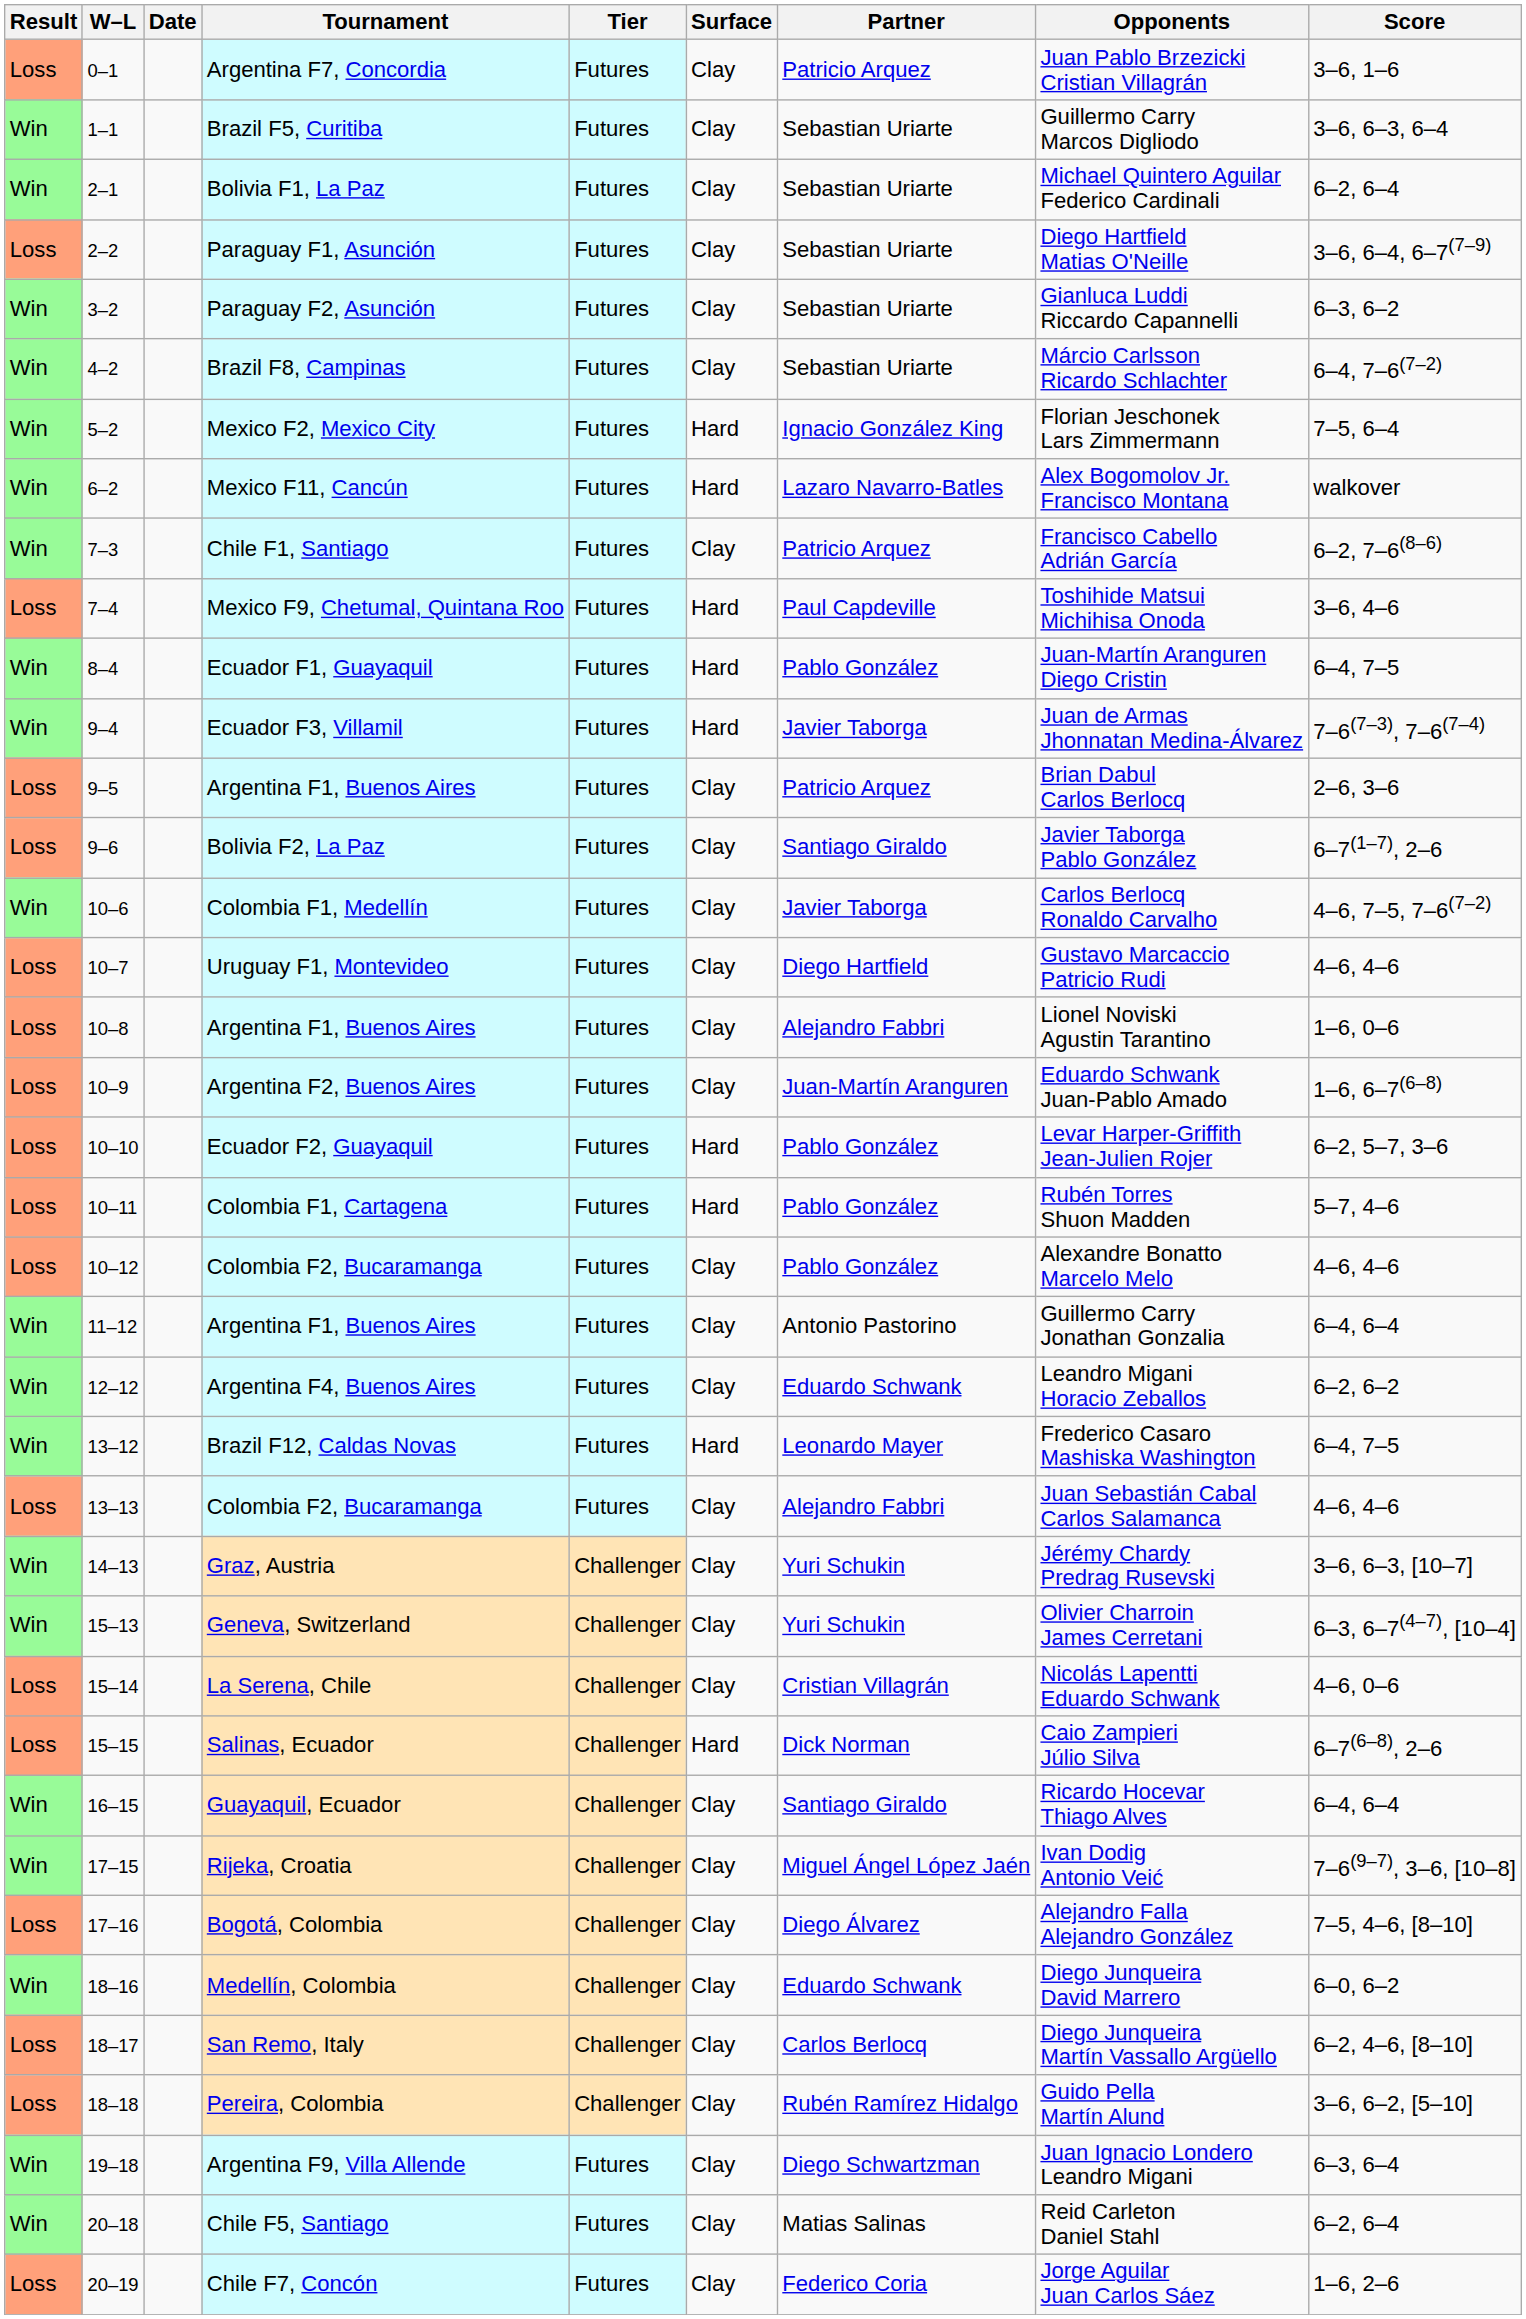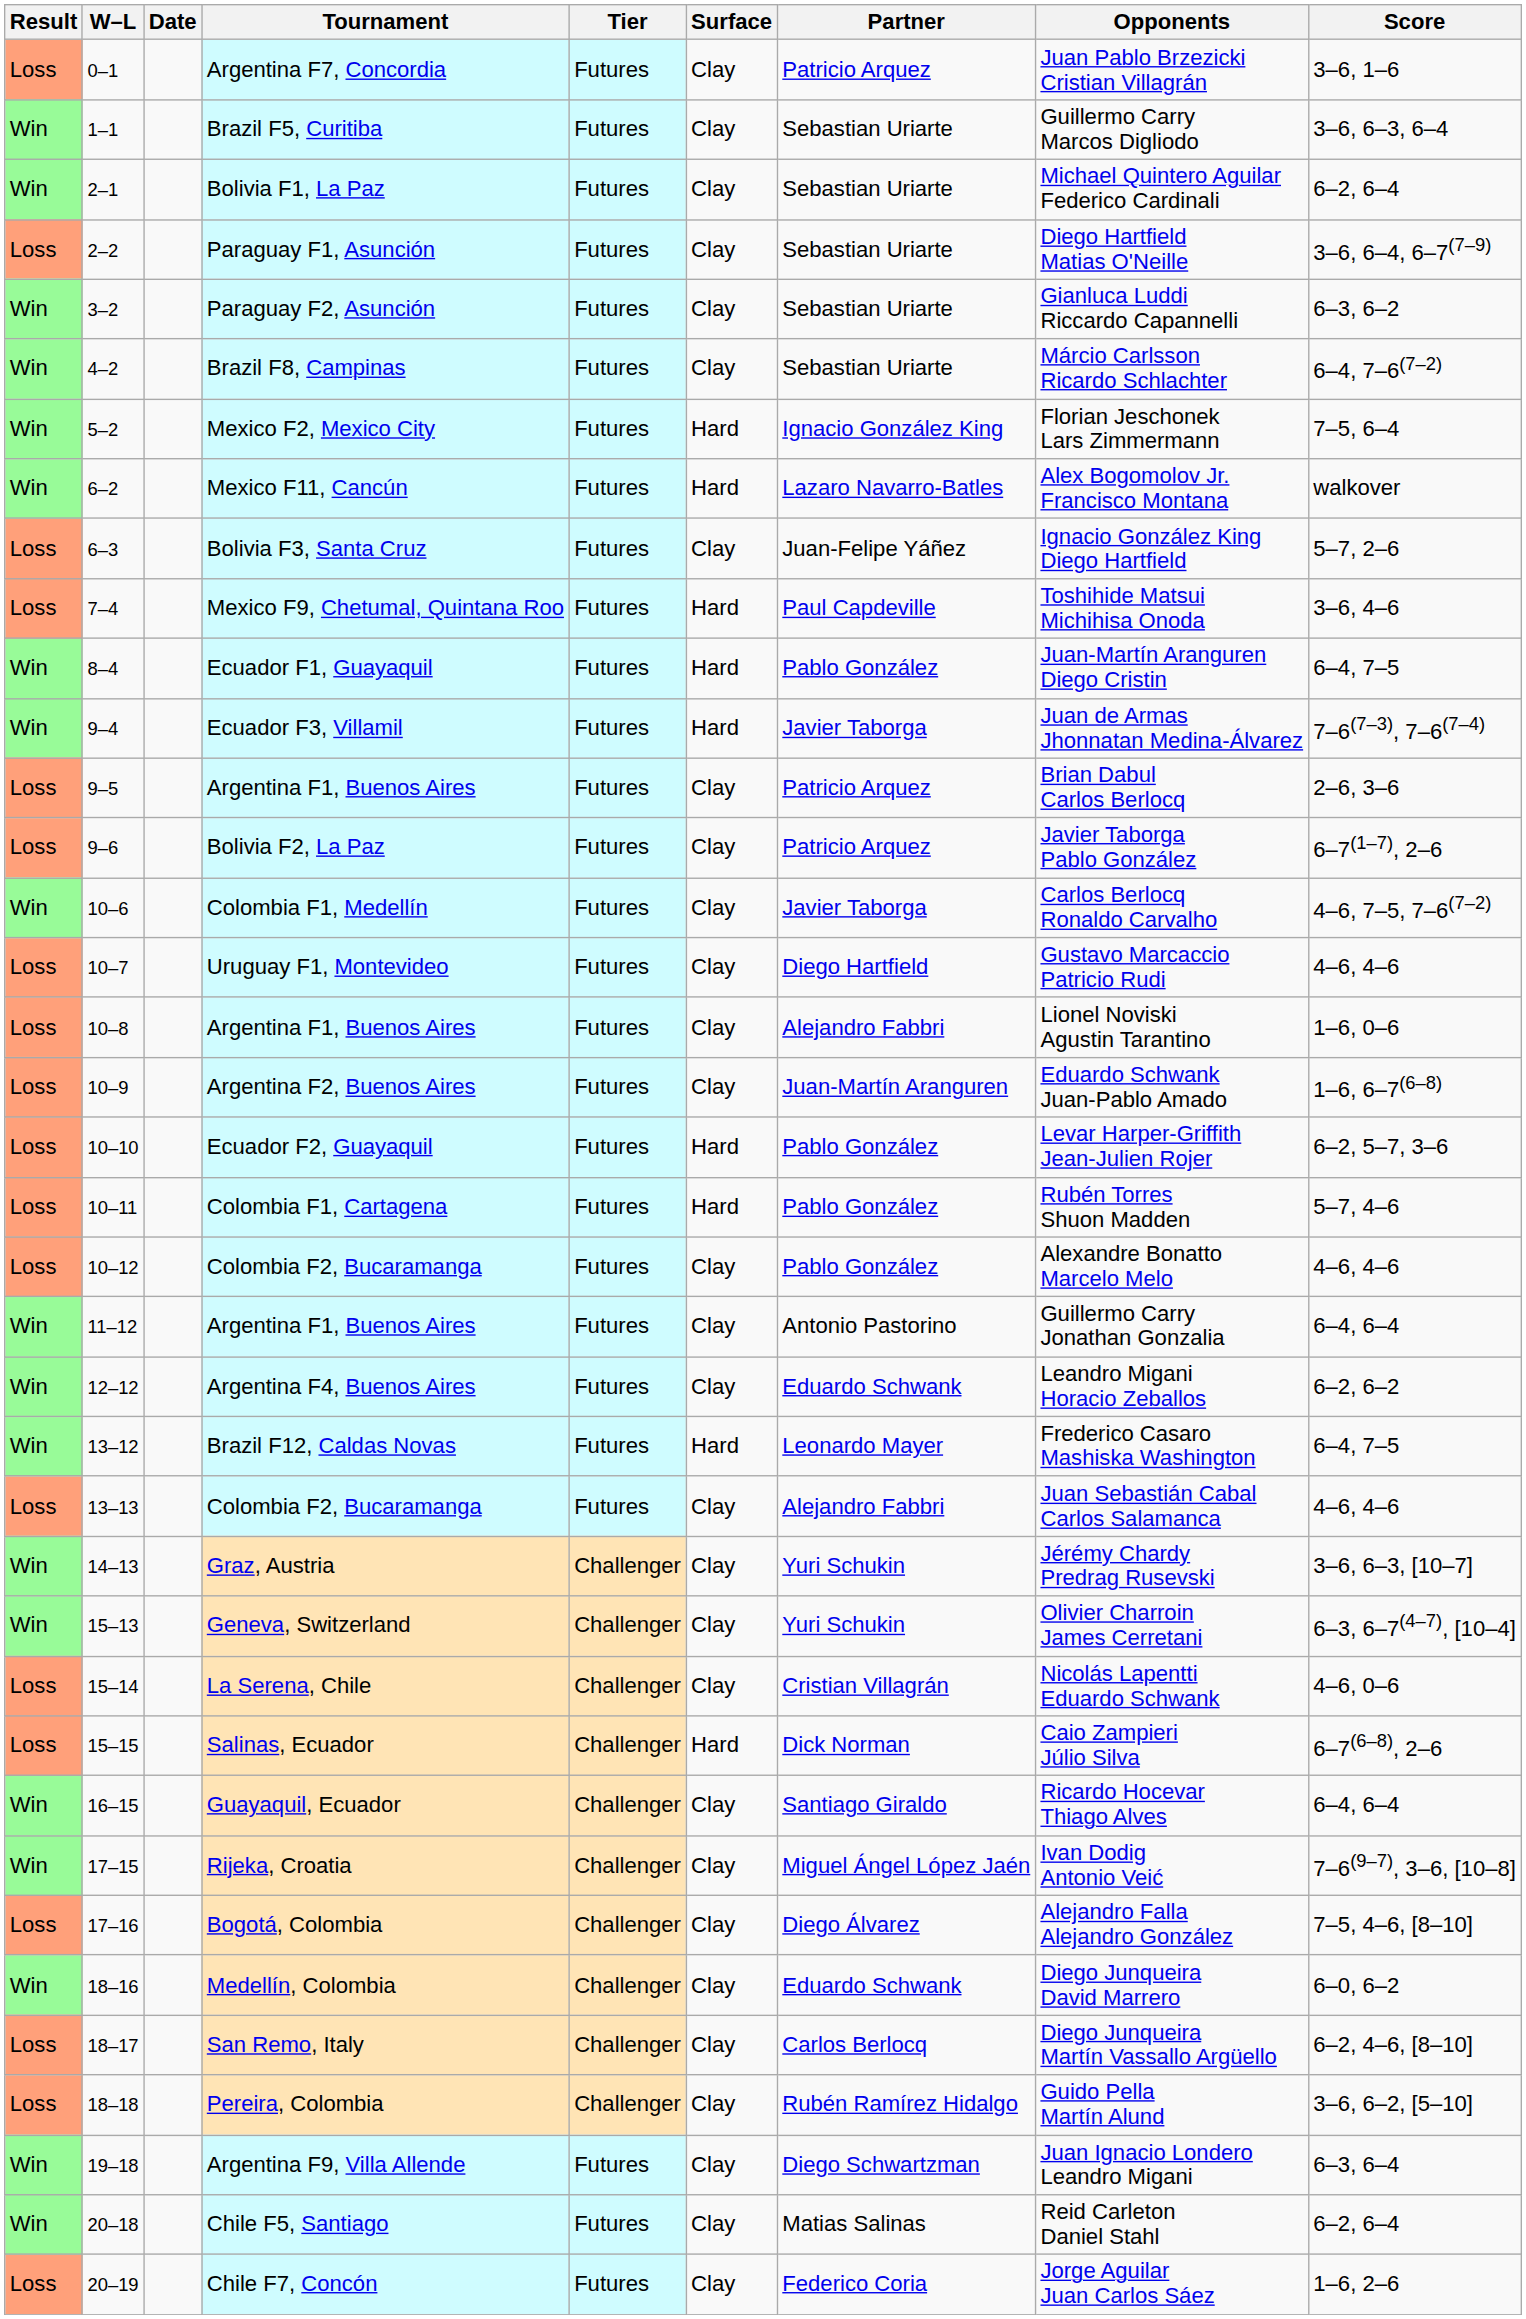+ row: Loss | 6–3 | Bolivia F3, Santa Cruz | Futures | Clay | Juan-Felipe Yáñez | Ignacio González King Diego Hartfield | 5–7, 2–6
- row: Win | 7–3 | Chile F1, Santiago | Futures | Clay | Patricio Arquez | Francisco Cabello Adrián García | 6–2, 7–6(8–6)
Bolivia F2, La Paz | Partner: Santiago Giraldo -> Patricio Arquez
